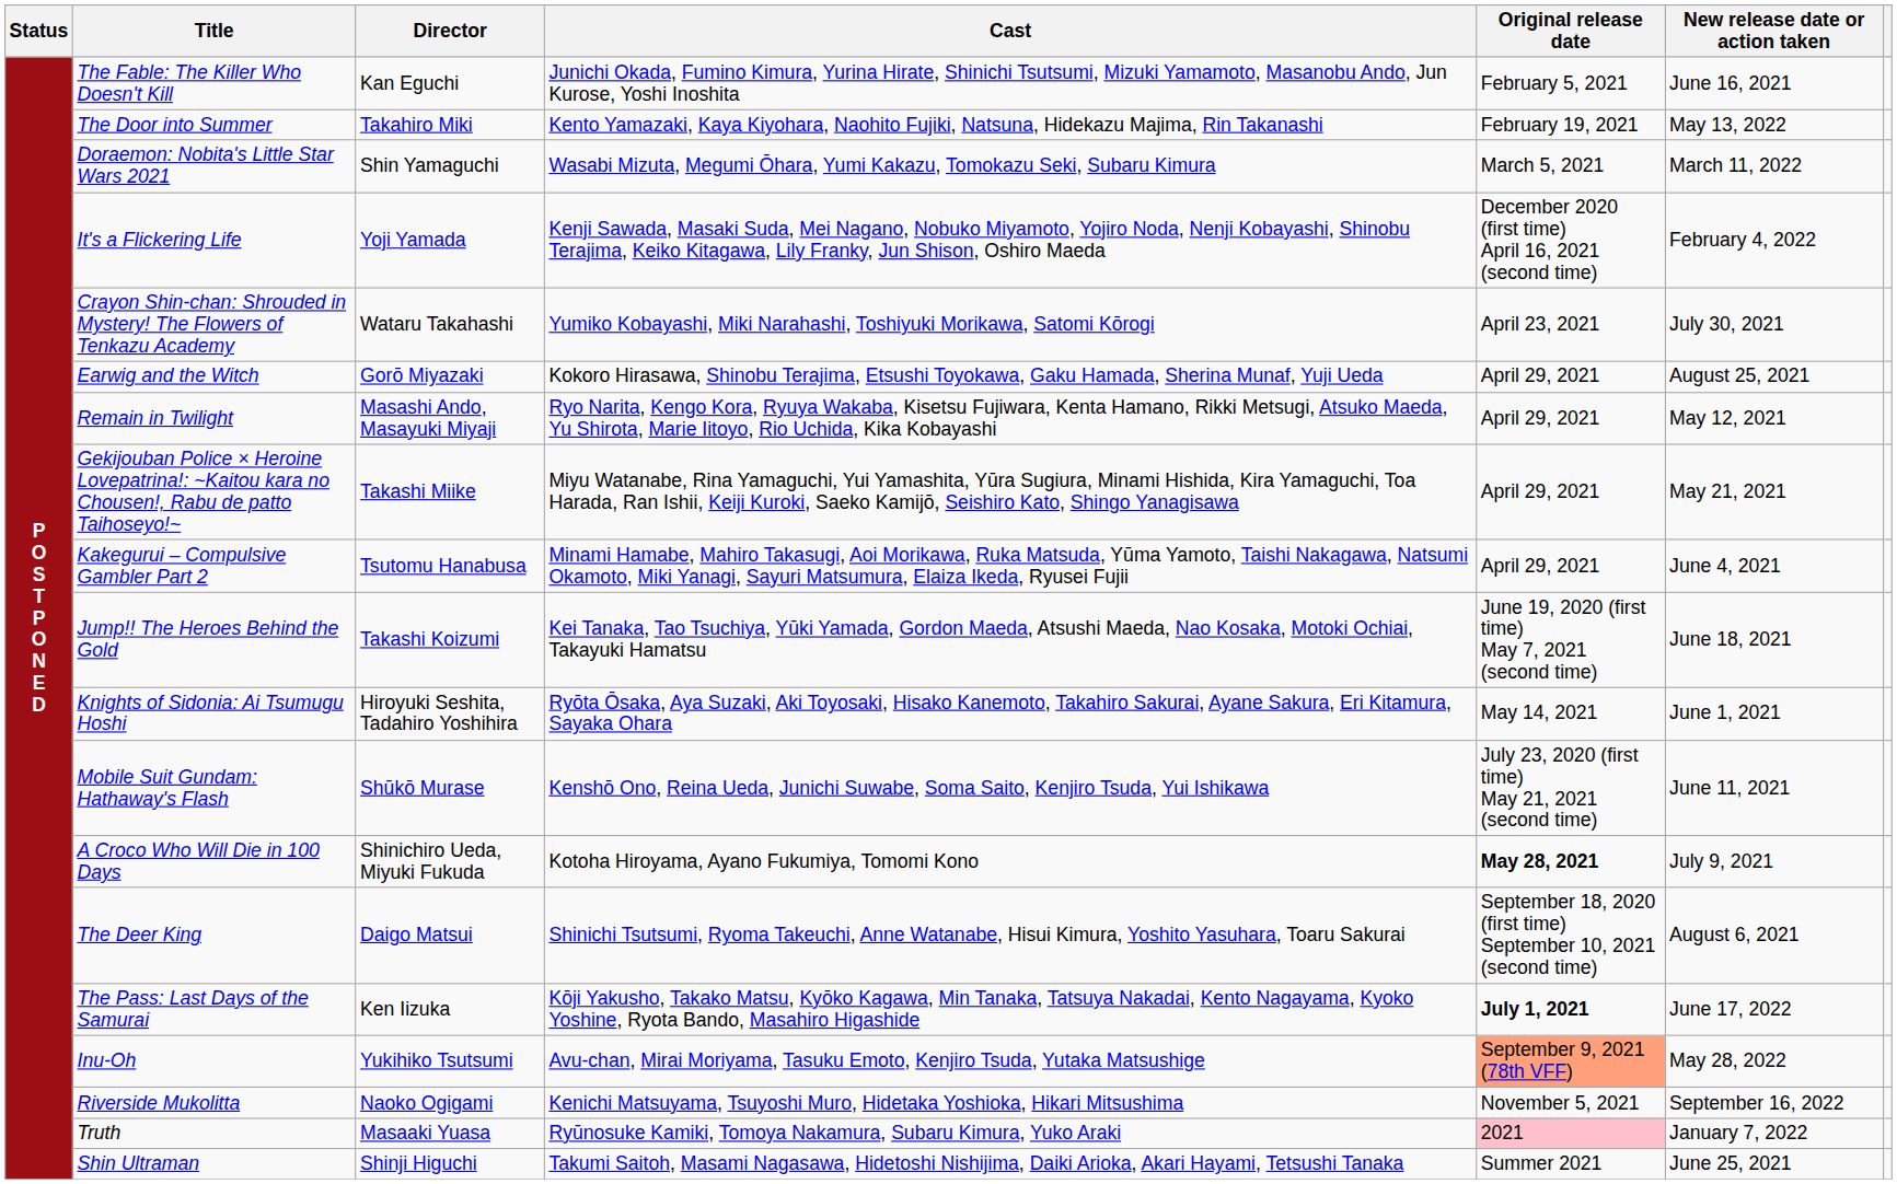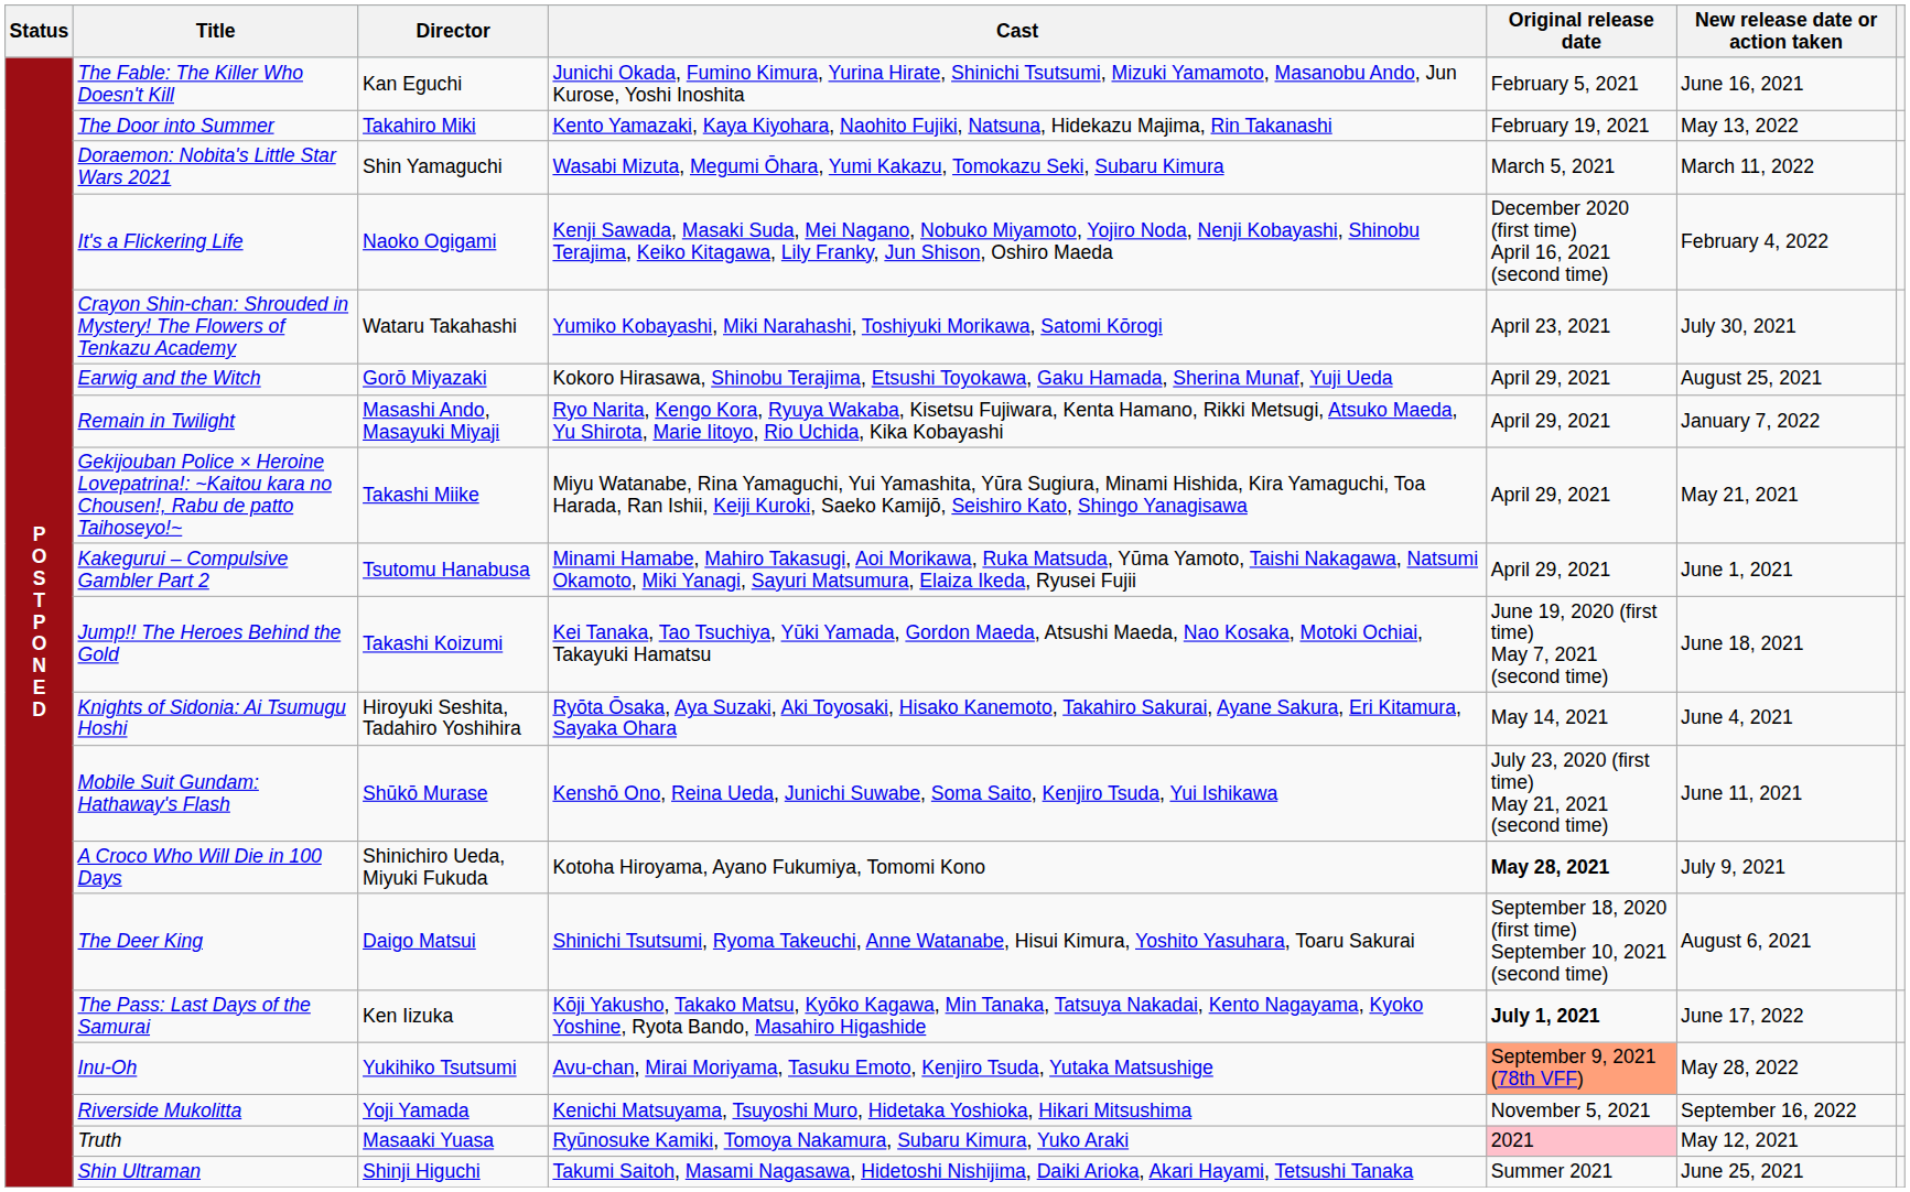It's a Flickering Life | Director: Yoji Yamada -> Naoko Ogigami
Remain in Twilight | New release date or action taken: May 12, 2021 -> January 7, 2022
Kakegurui – Compulsive Gambler Part 2 | New release date or action taken: June 4, 2021 -> June 1, 2021
Knights of Sidonia: Ai Tsumugu Hoshi | New release date or action taken: June 1, 2021 -> June 4, 2021
Riverside Mukolitta | Director: Naoko Ogigami -> Yoji Yamada
Truth | New release date or action taken: January 7, 2022 -> May 12, 2021
